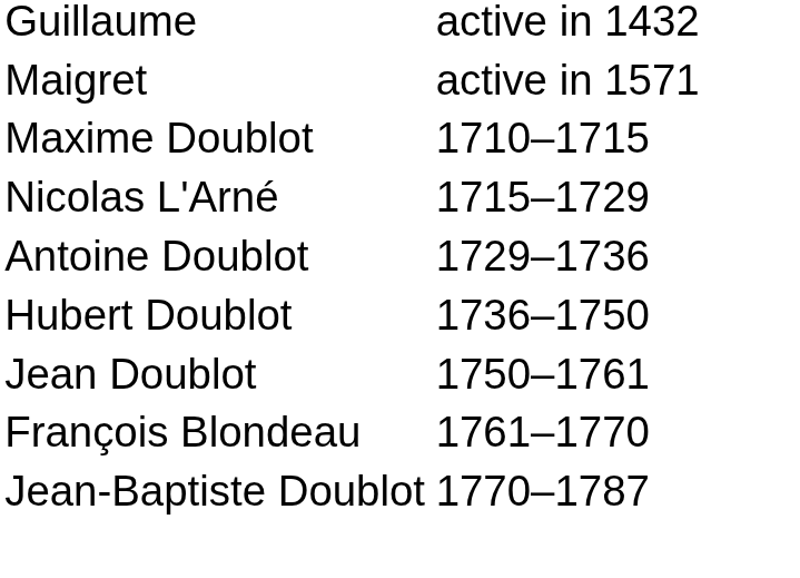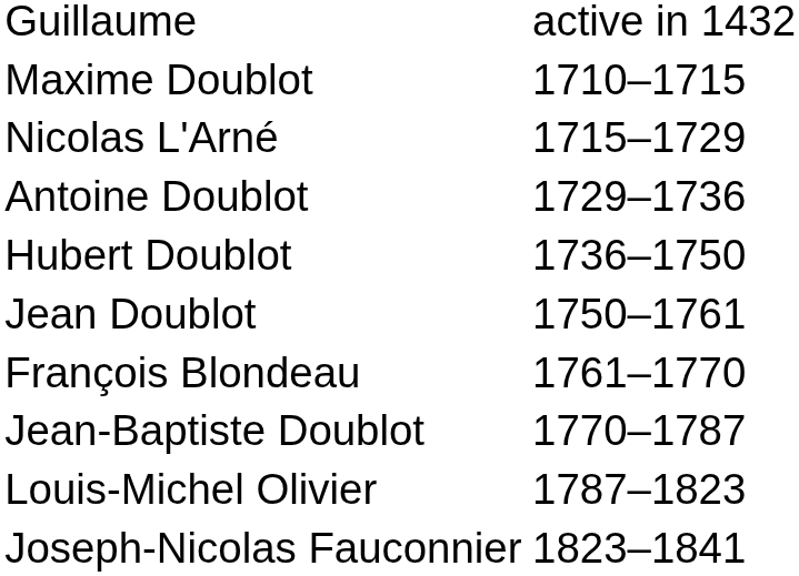- row: Maigret | active in 1571
+ row: Louis-Michel Olivier | 1787–1823
+ row: Joseph-Nicolas Fauconnier | 1823–1841
